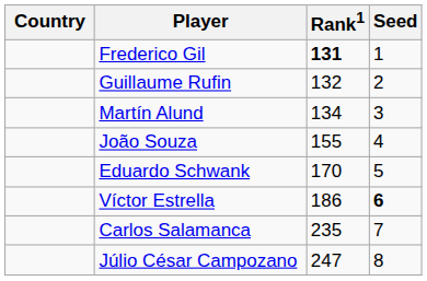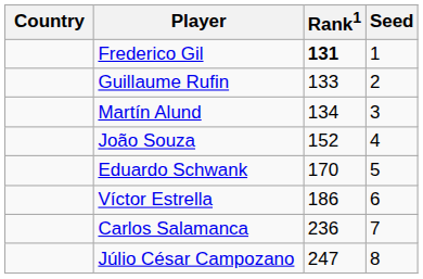Guillaume Rufin | Rank1: 132 -> 133
João Souza | Rank1: 155 -> 152
Víctor Estrella | Seed: bold -> normal
Carlos Salamanca | Rank1: 235 -> 236
